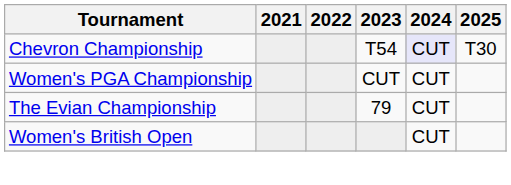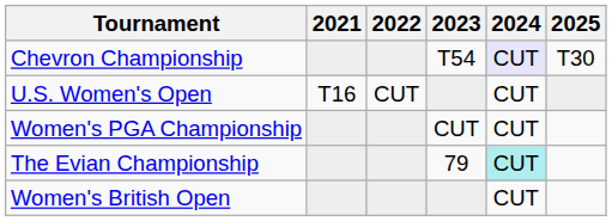+ row: U.S. Women's Open | T16 | CUT | CUT
The Evian Championship | 2024: no background -> paleturquoise background
